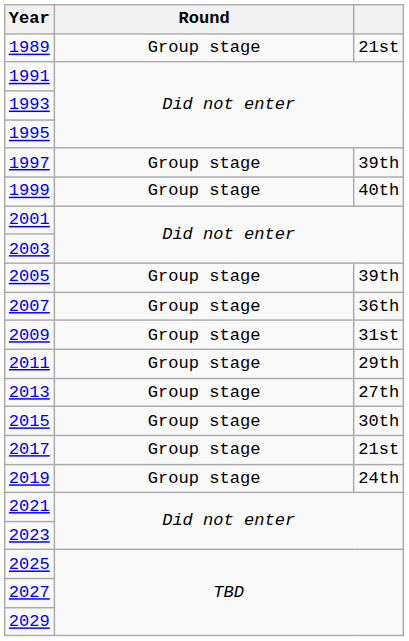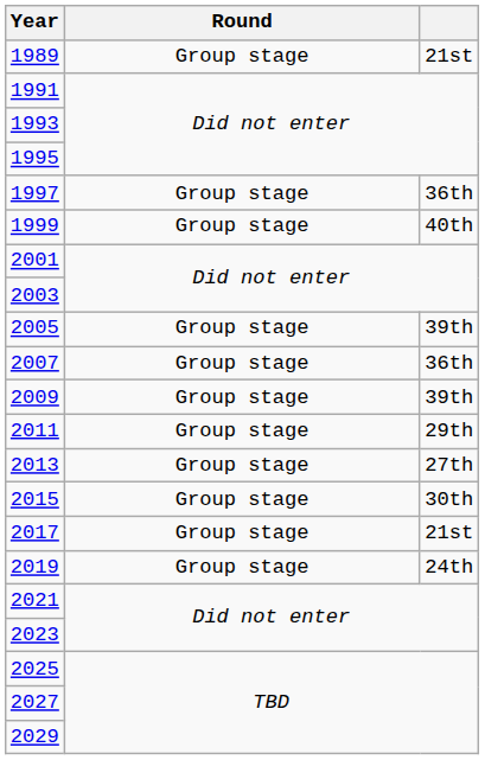1997 | column 3: 39th -> 36th
2009 | column 3: 31st -> 39th
